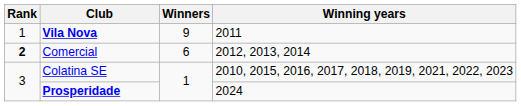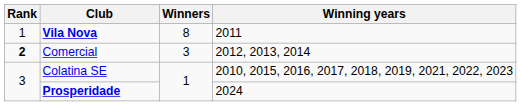Vila Nova | Winners: 9 -> 8
Comercial | Winners: 6 -> 3
